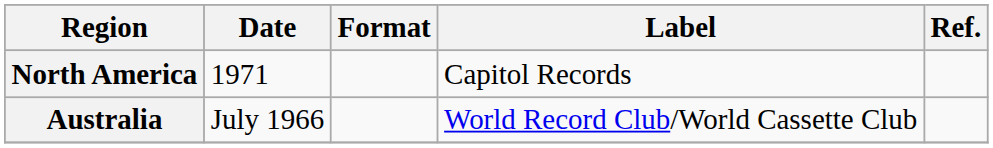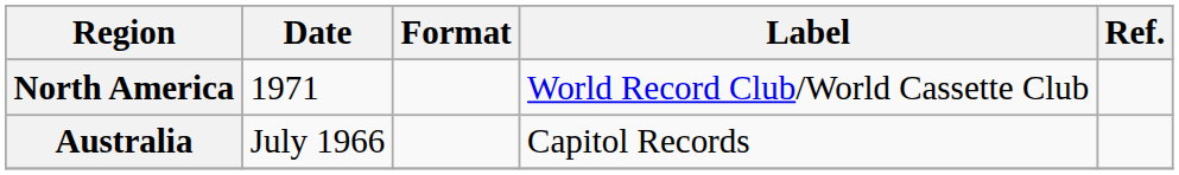North America | Label: Capitol Records -> World Record Club/World Cassette Club
Australia | Label: World Record Club/World Cassette Club -> Capitol Records
